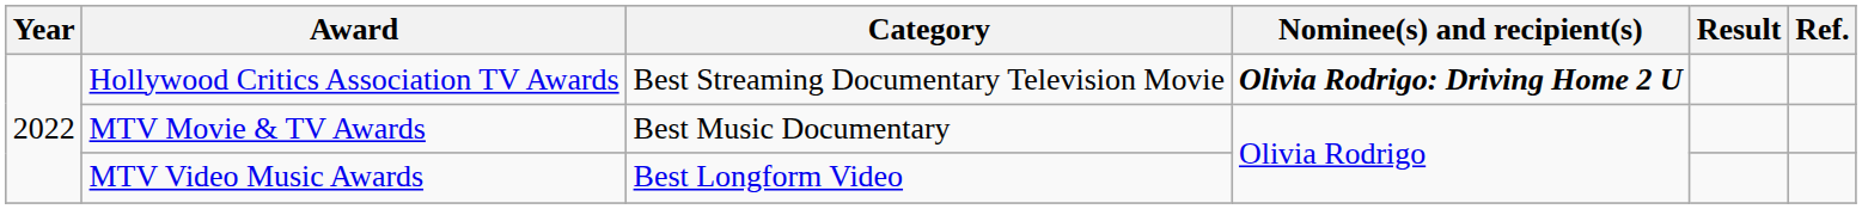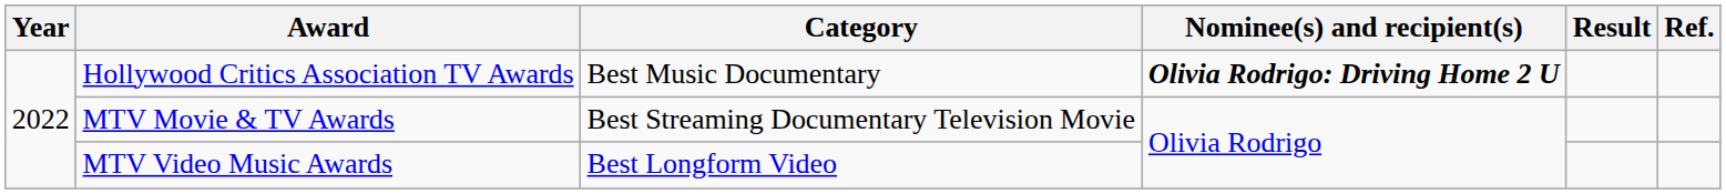Hollywood Critics Association TV Awards | Category: Best Streaming Documentary Television Movie -> Best Music Documentary
MTV Movie & TV Awards | Category: Best Music Documentary -> Best Streaming Documentary Television Movie
